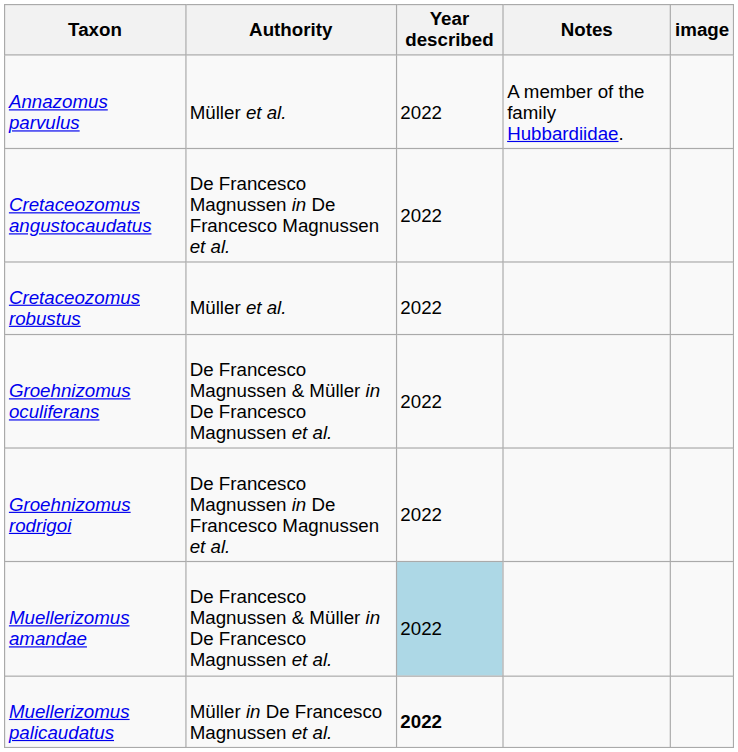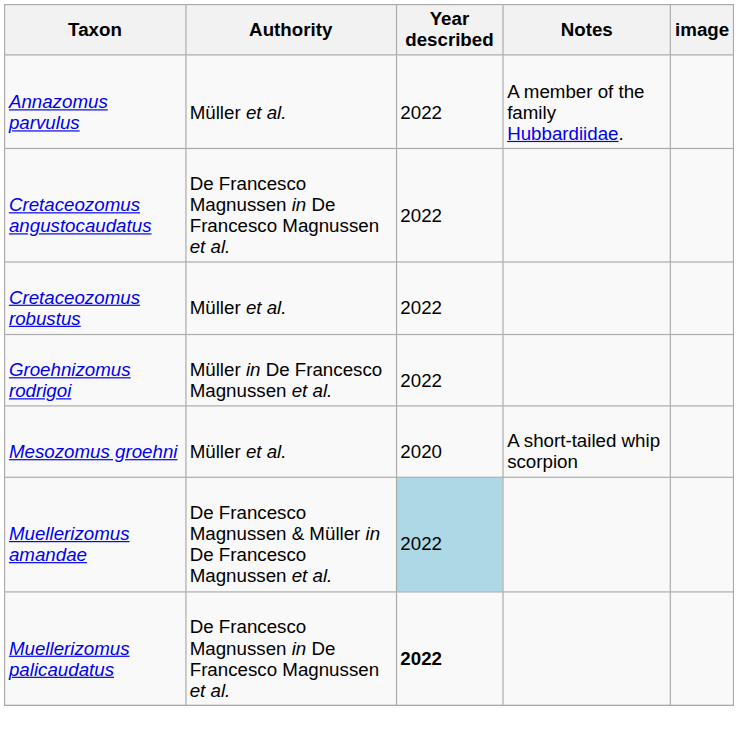- row: Groehnizomus oculiferans | De Francesco Magnussen & Müller in De Francesco Magnussen et al. | 2022
Groehnizomus rodrigoi | Authority: De Francesco Magnussen in De Francesco Magnussen et al. -> Müller in De Francesco Magnussen et al.
+ row: Mesozomus groehni | Müller et al. | 2020 | A short-tailed whip scorpion
Muellerizomus palicaudatus | Authority: Müller in De Francesco Magnussen et al. -> De Francesco Magnussen in De Francesco Magnussen et al.
